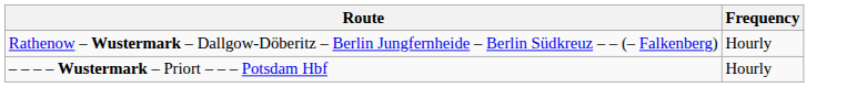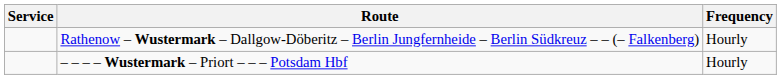+ column: Service
